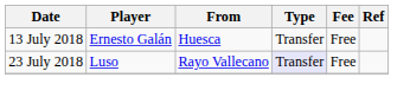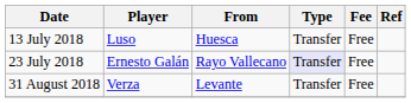13 July 2018 | Player: Ernesto Galán -> Luso
23 July 2018 | Player: Luso -> Ernesto Galán
+ row: 31 August 2018 | Verza | Levante | Transfer | Free
